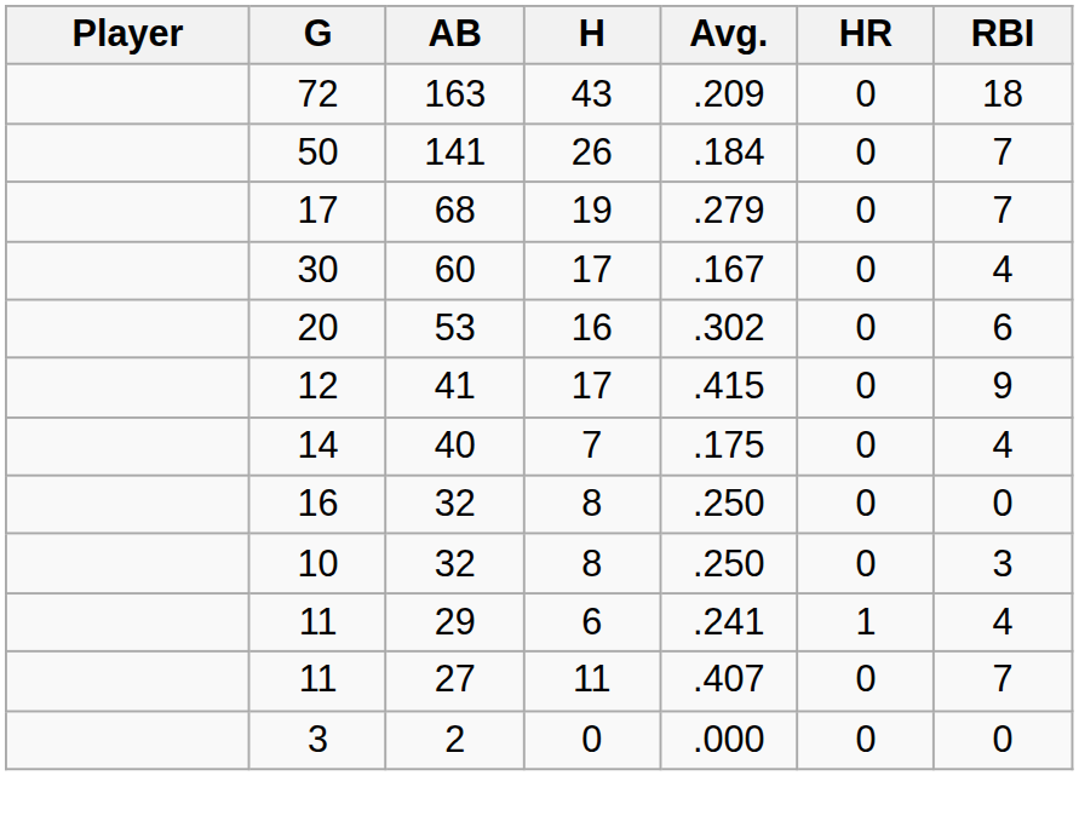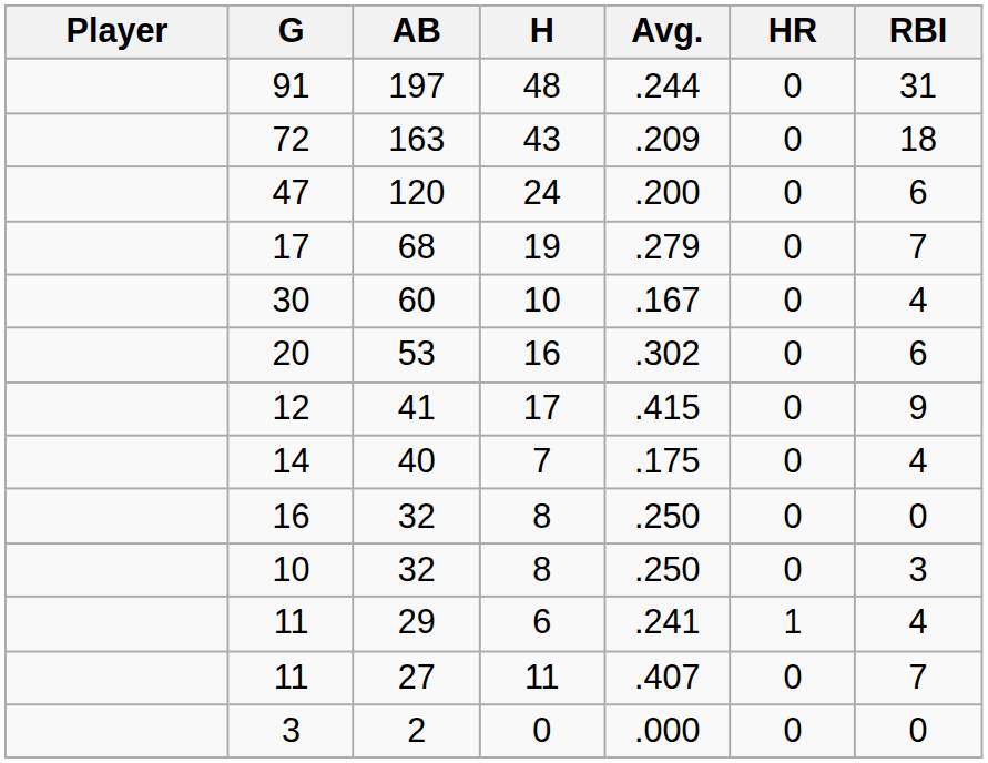+ row: 91 | 197 | 48 | .244 | 0 | 31
- row: 50 | 141 | 26 | .184 | 0 | 7
+ row: 47 | 120 | 24 | .200 | 0 | 6
30 | H: 17 -> 10
